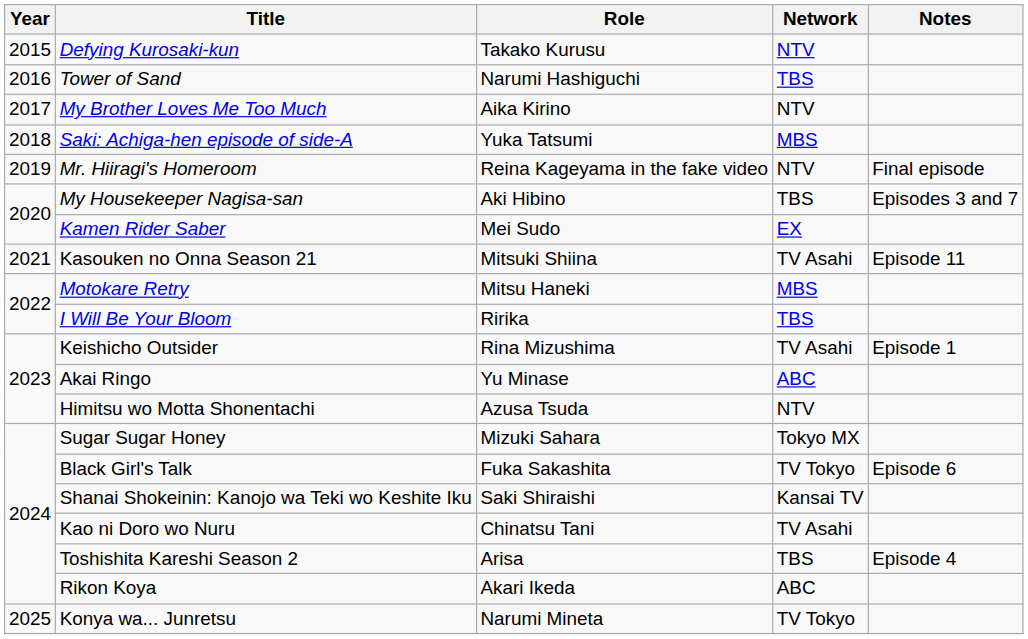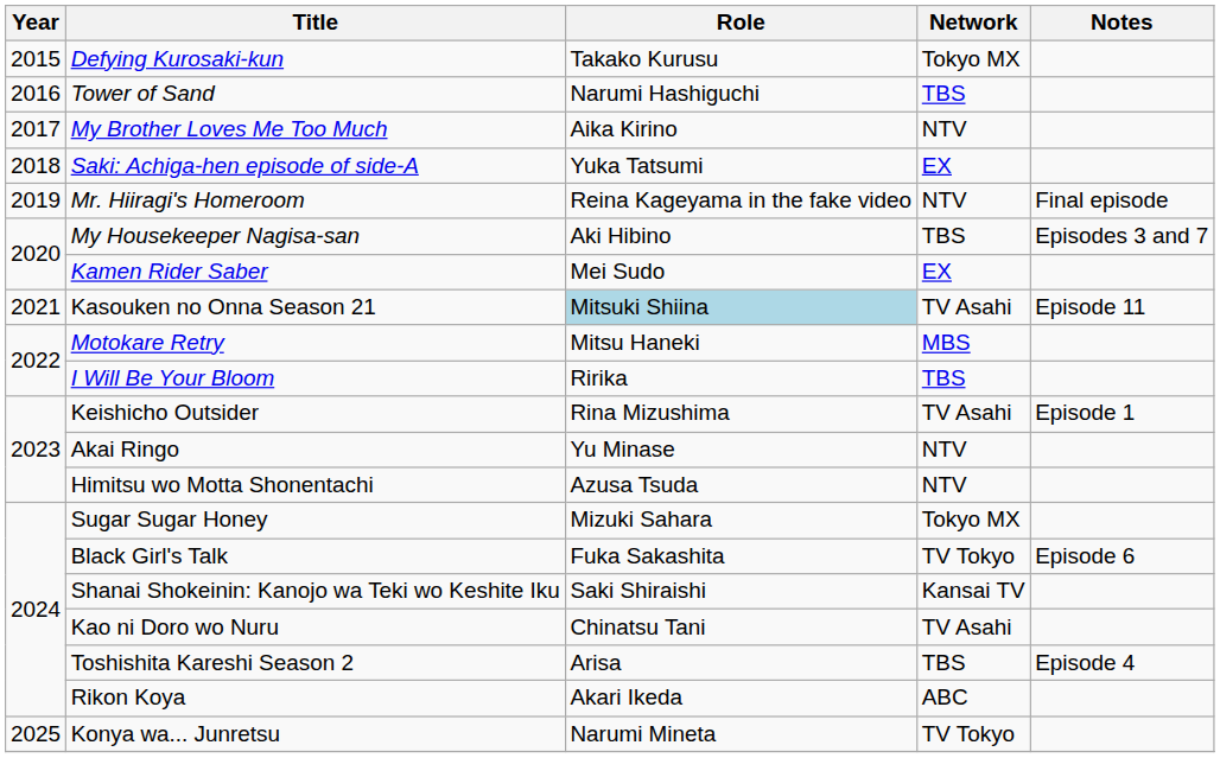Defying Kurosaki-kun | Network: NTV -> Tokyo MX
Saki: Achiga-hen episode of side-A | Network: MBS -> EX
Kasouken no Onna Season 21 | Role: no background -> lightblue background
Akai Ringo | Network: ABC -> NTV
